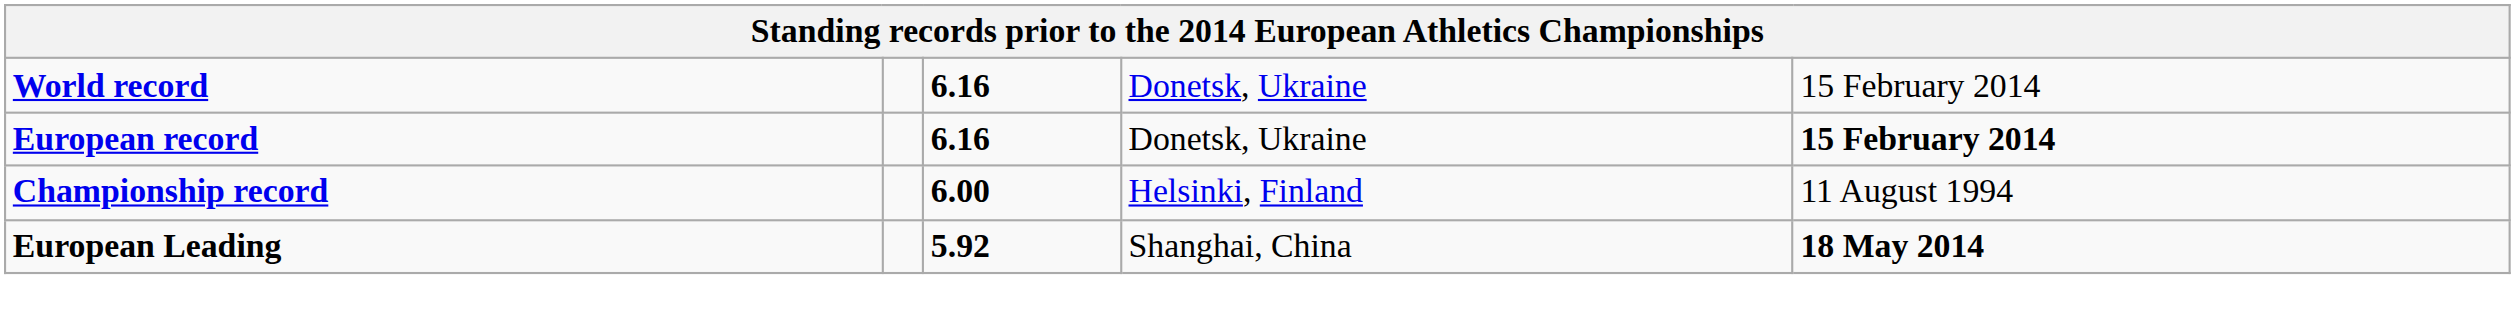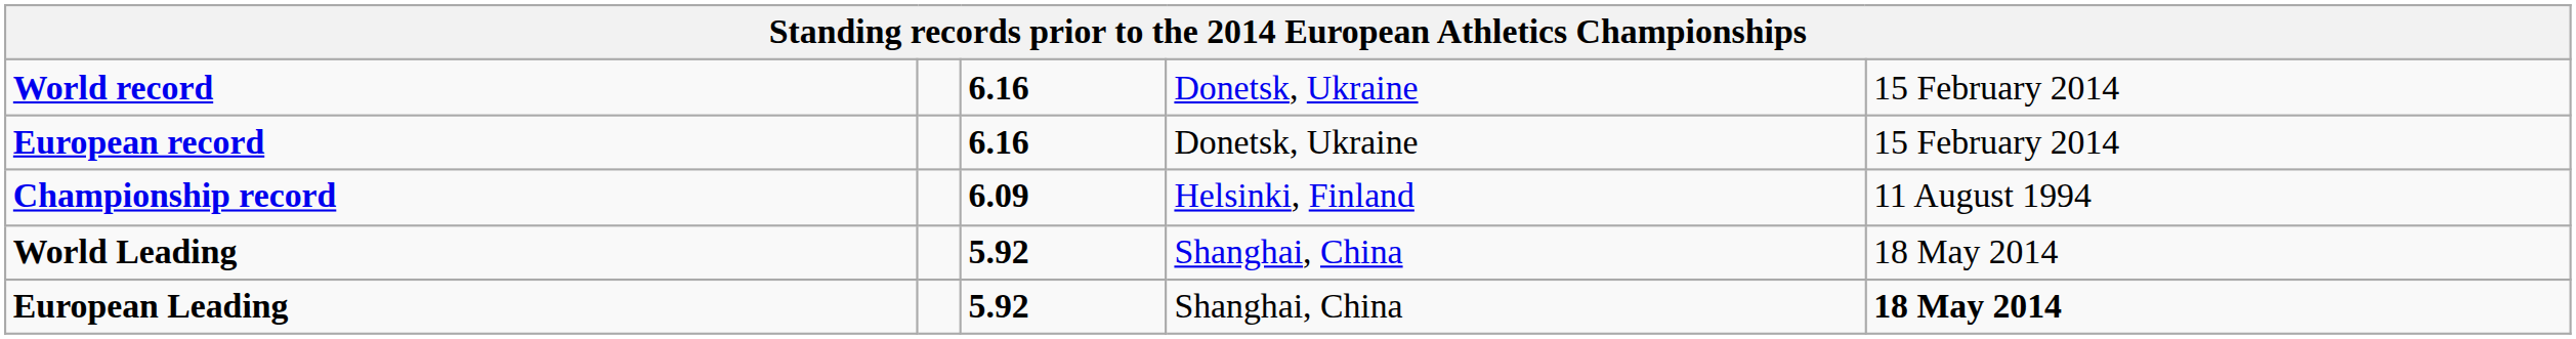European record | column 5: bold -> normal
Championship record | column 3: 6.00 -> 6.09
+ row: World Leading | 5.92 | Shanghai, China | 18 May 2014
